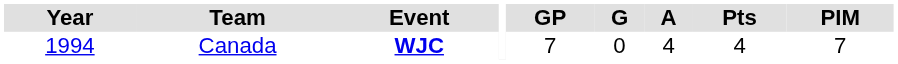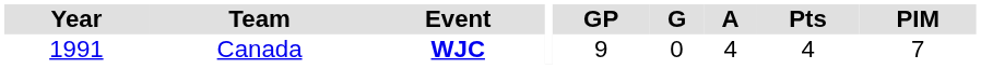Canada | Year: 1994 -> 1991
Canada | GP: 7 -> 9
